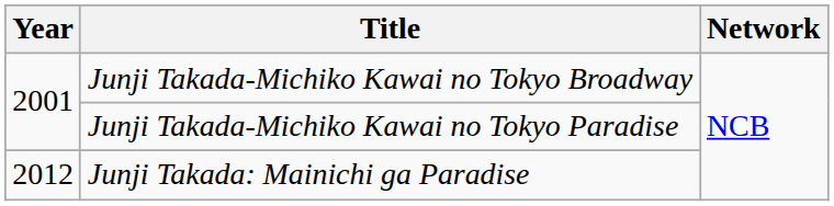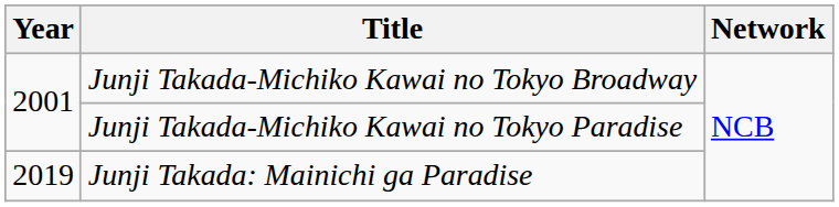Junji Takada: Mainichi ga Paradise | Year: 2012 -> 2019
